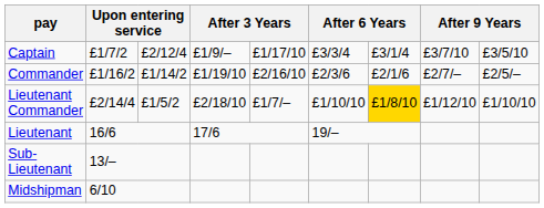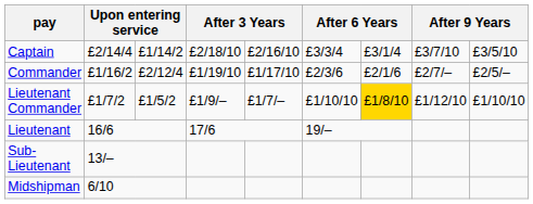Captain | column 2: £1/7/2 -> £2/14/4
Captain | column 3: £2/12/4 -> £1/14/2
Captain | column 4: £1/9/– -> £2/18/10
Captain | column 5: £1/17/10 -> £2/16/10
Commander | column 3: £1/14/2 -> £2/12/4
Commander | column 5: £2/16/10 -> £1/17/10
Lieutenant Commander | column 2: £2/14/4 -> £1/7/2
Lieutenant Commander | column 4: £2/18/10 -> £1/9/–
